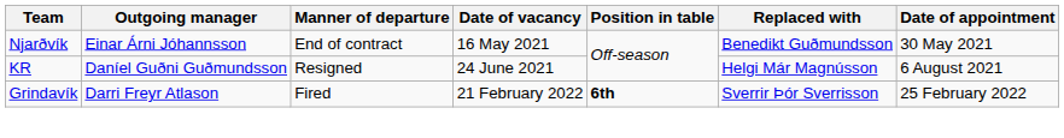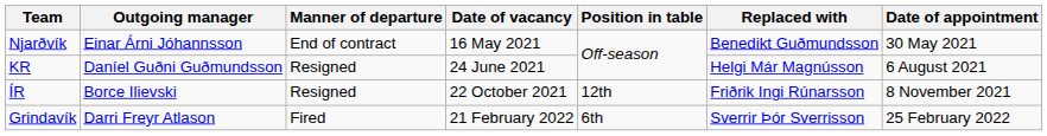+ row: ÍR | Borce Ilievski | Resigned | 22 October 2021 | 12th | Friðrik Ingi Rúnarsson | 8 November 2021
Grindavík | Position in table: bold -> normal
